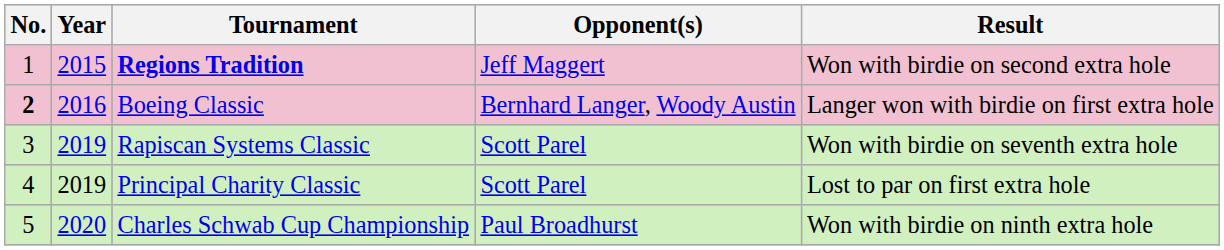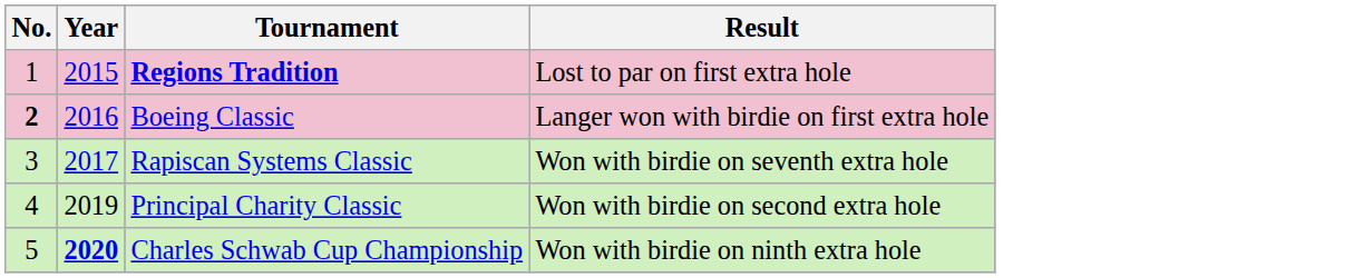- column: Opponent(s) | Jeff Maggert | Bernhard Langer, Woody Austin | Scott Parel | Scott Parel | Paul Broadhurst
Regions Tradition | Result: Won with birdie on second extra hole -> Lost to par on first extra hole
Rapiscan Systems Classic | Year: 2019 -> 2017
Principal Charity Classic | Result: Lost to par on first extra hole -> Won with birdie on second extra hole
Charles Schwab Cup Championship | Year: normal -> bold
